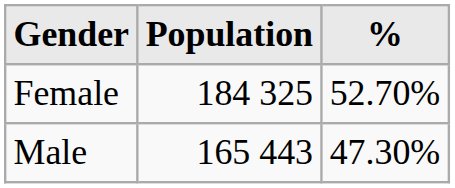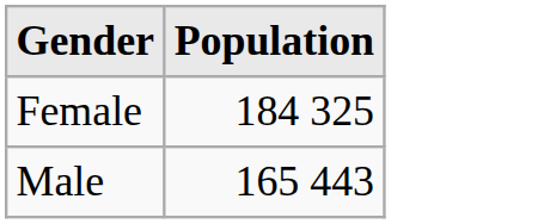- column: % | 52.70% | 47.30%
